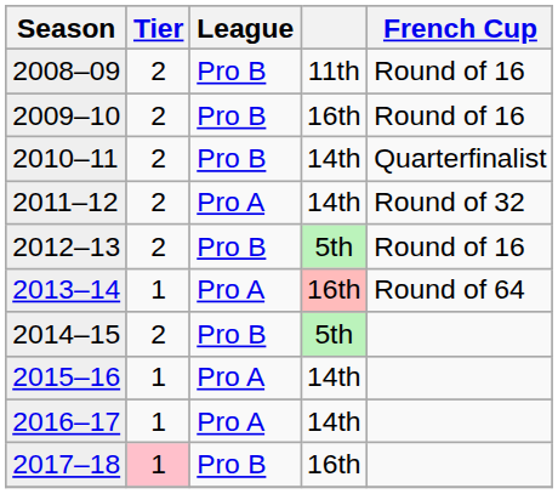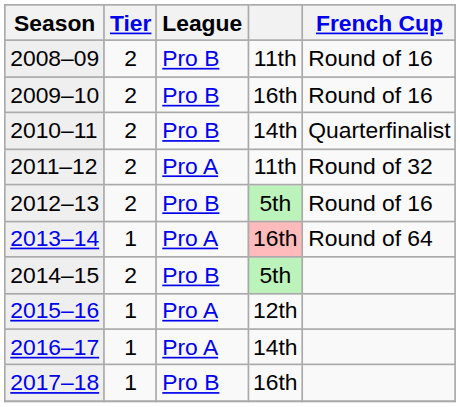2011–12 | column 4: 14th -> 11th
2015–16 | column 4: 14th -> 12th
2017–18 | Tier: pink background -> no background
